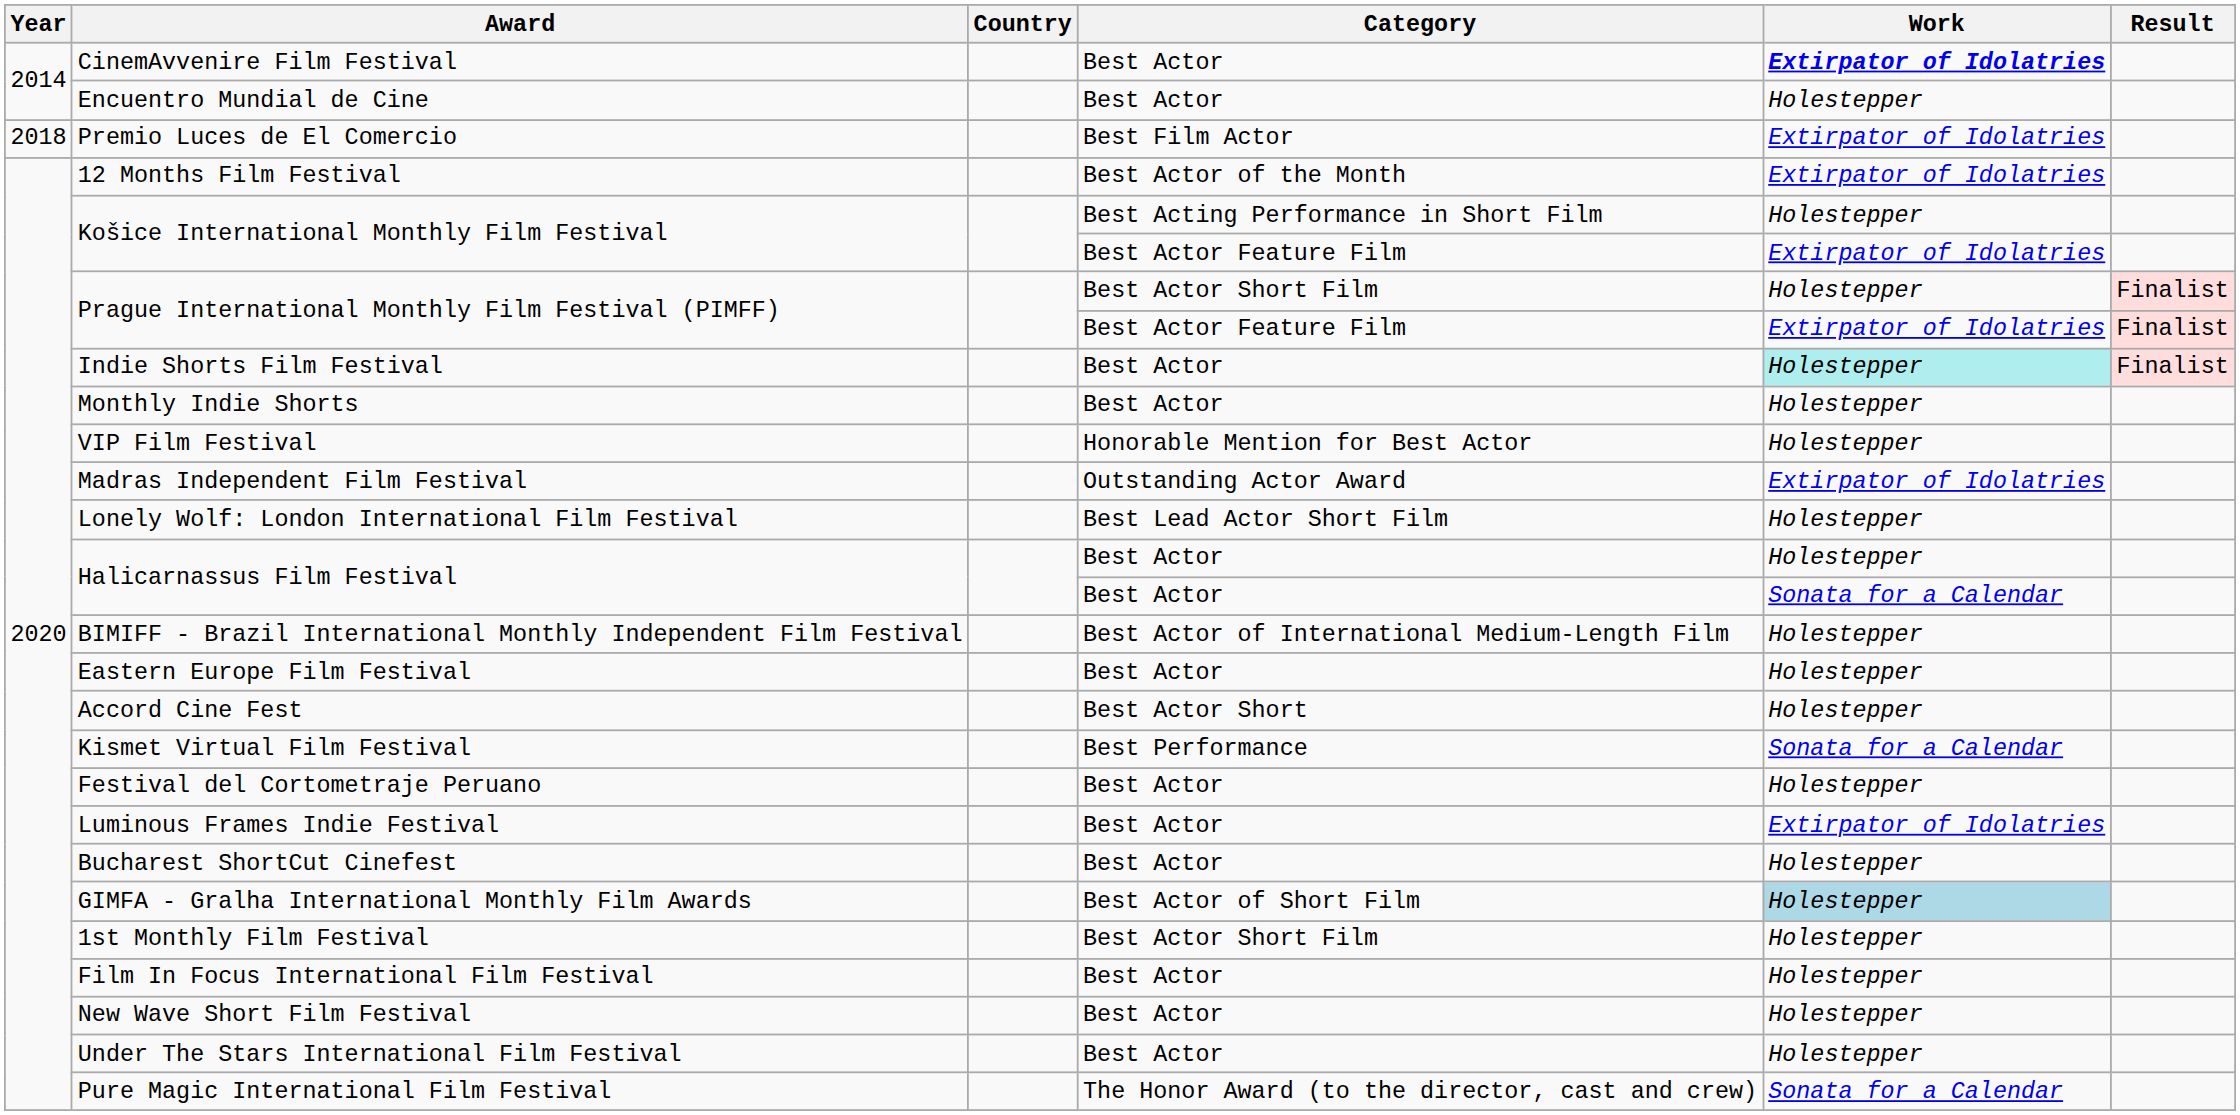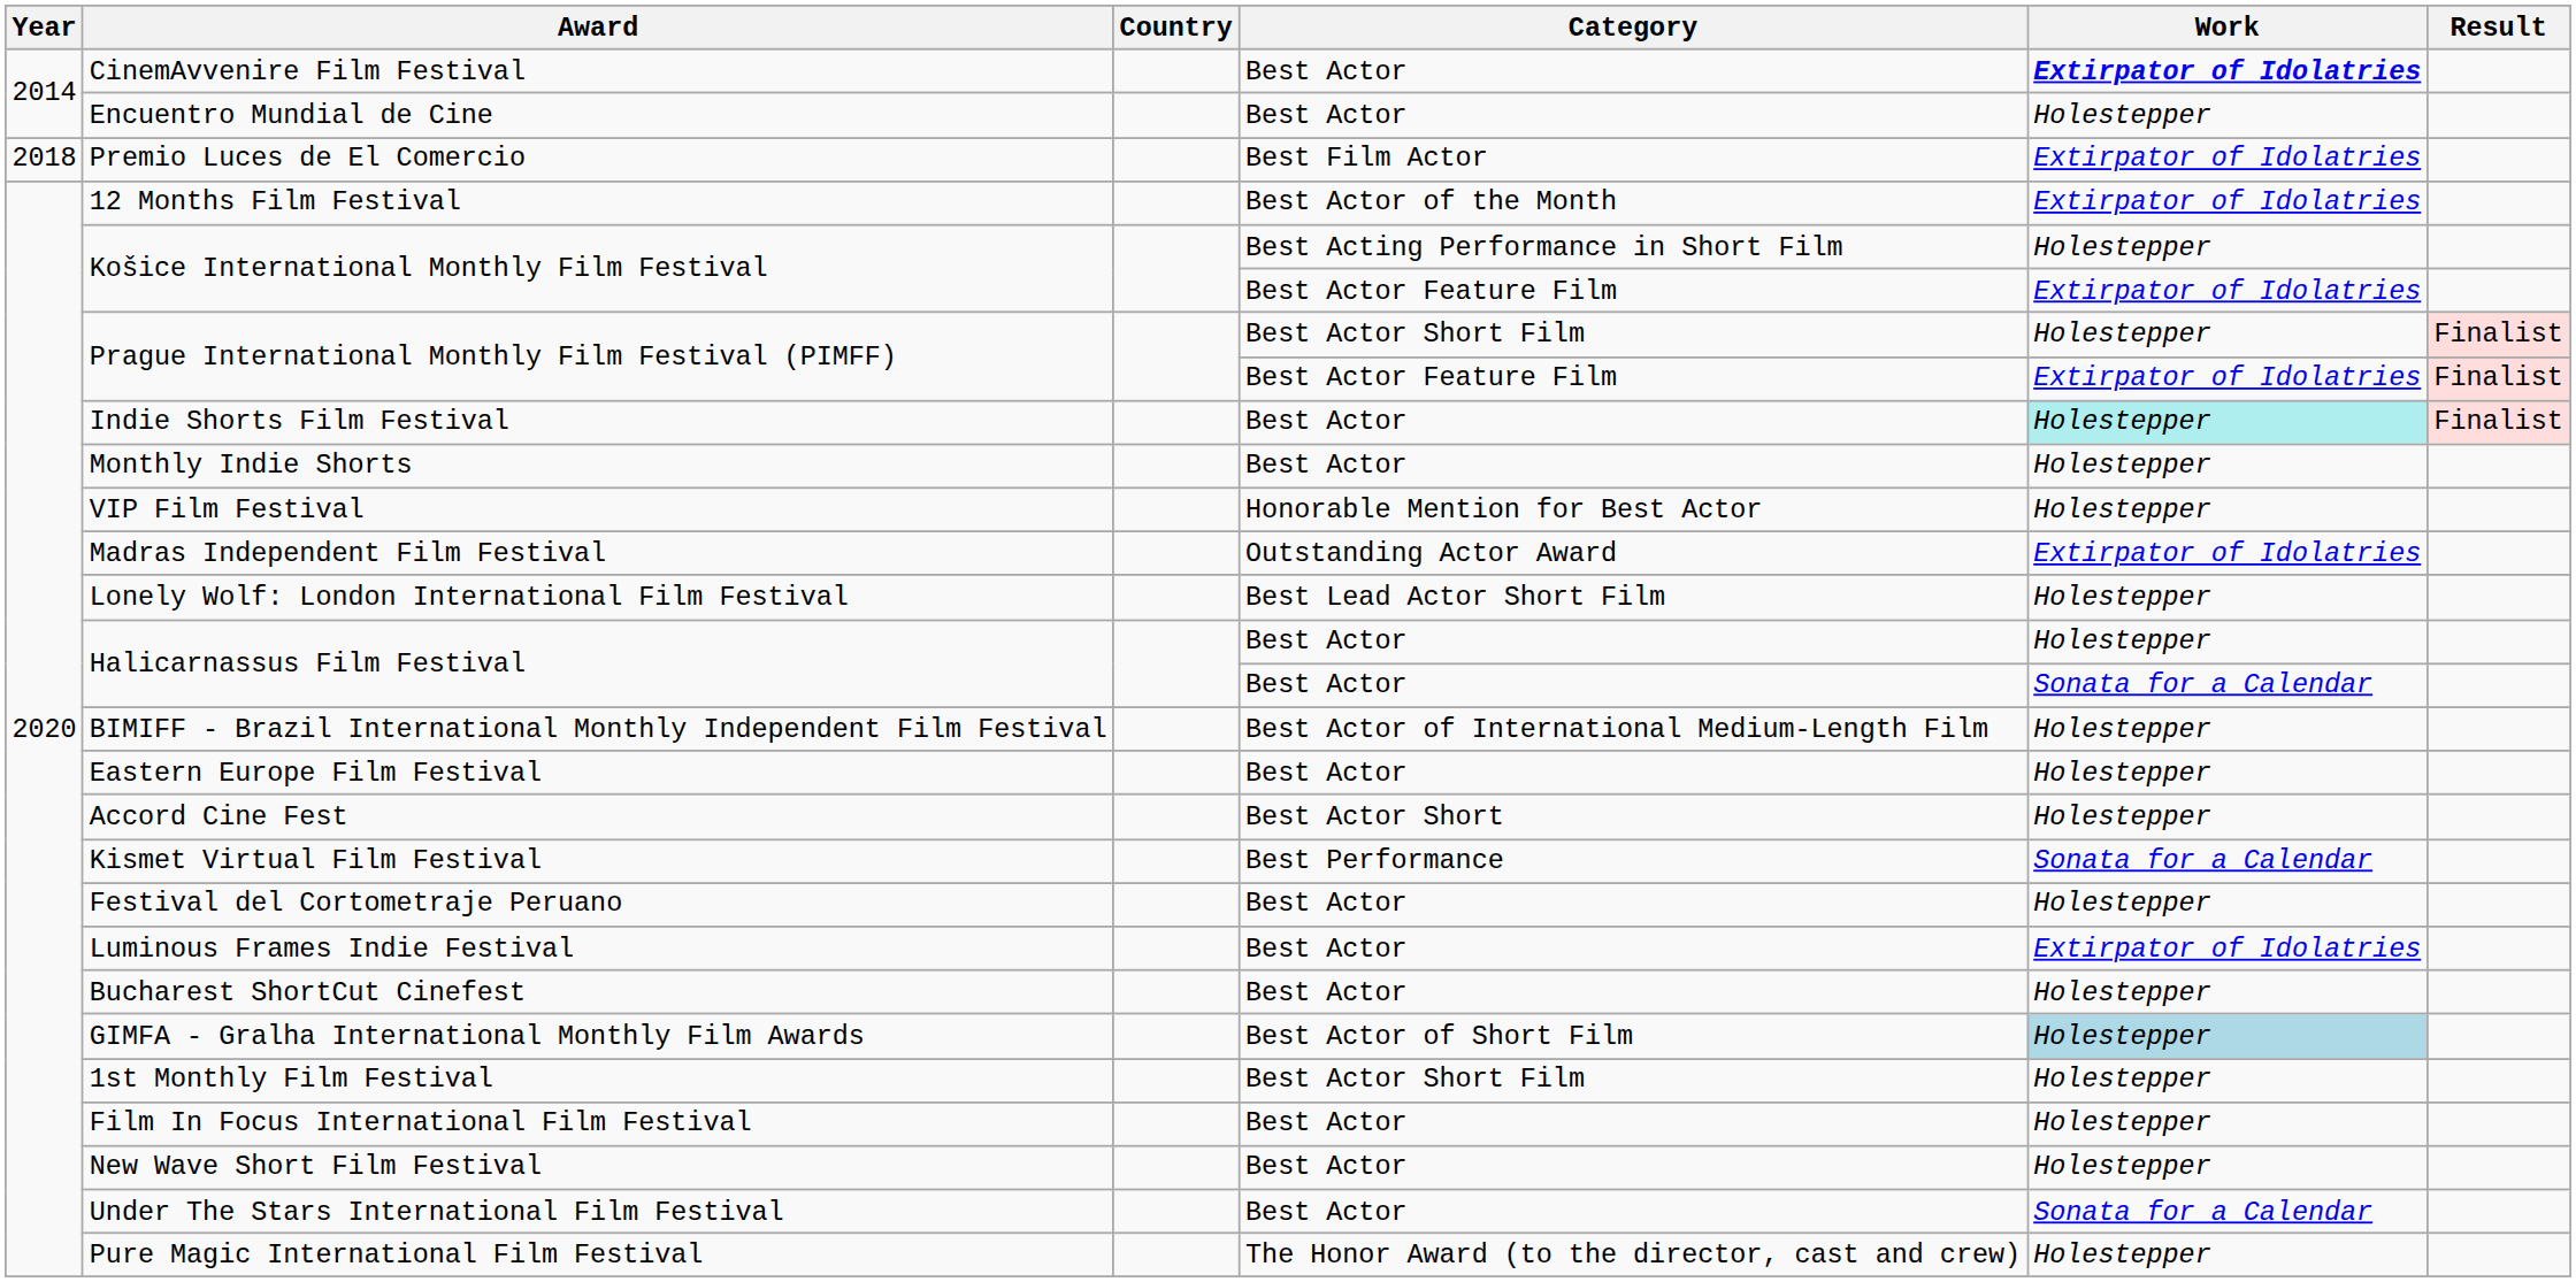Under The Stars International Film Festival | Work: Holestepper -> Sonata for a Calendar
Pure Magic International Film Festival | Work: Sonata for a Calendar -> Holestepper
